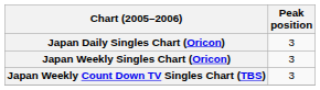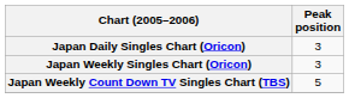Japan Weekly Count Down TV Singles Chart (TBS) | Peak position: 3 -> 5
